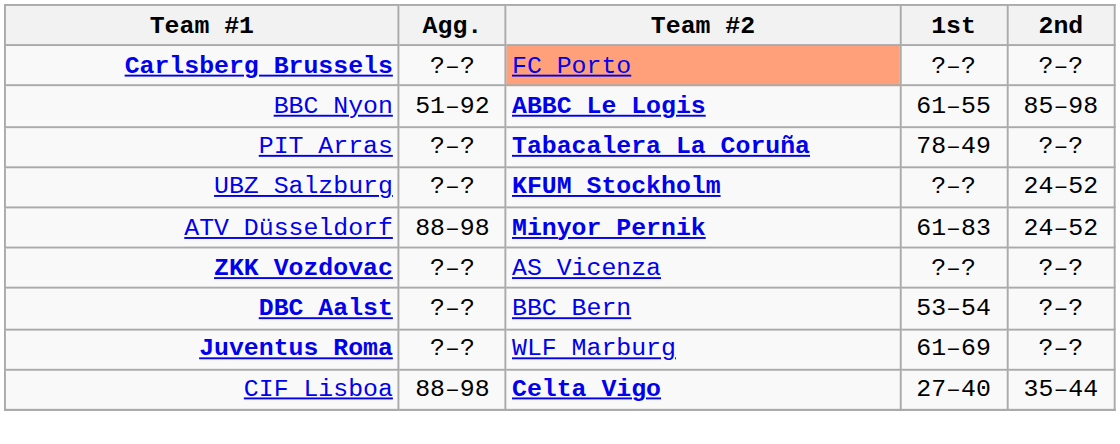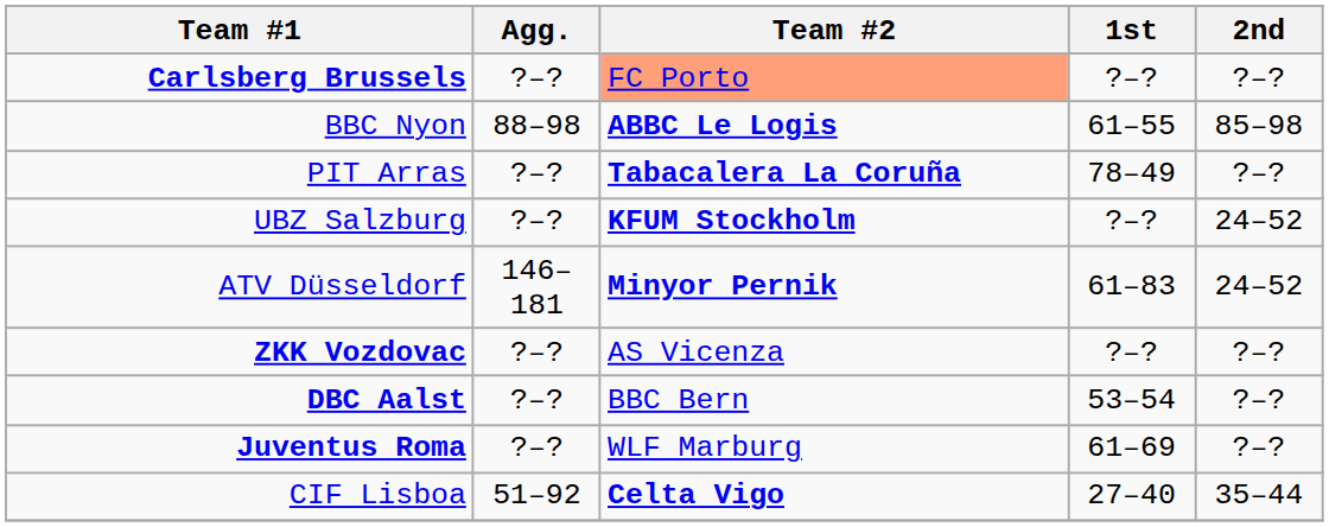BBC Nyon | Agg.: 51–92 -> 88–98
ATV Düsseldorf | Agg.: 88–98 -> 146–181
CIF Lisboa | Agg.: 88–98 -> 51–92
